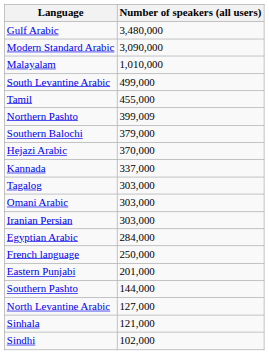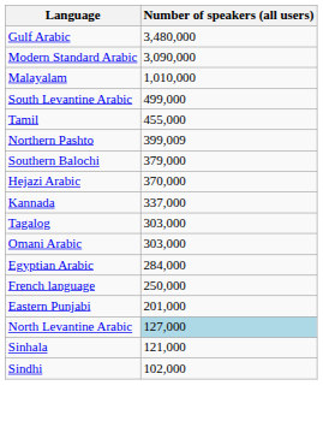- row: Iranian Persian | 303,000
- row: Southern Pashto | 144,000
North Levantine Arabic | Number of speakers (all users): no background -> lightblue background
